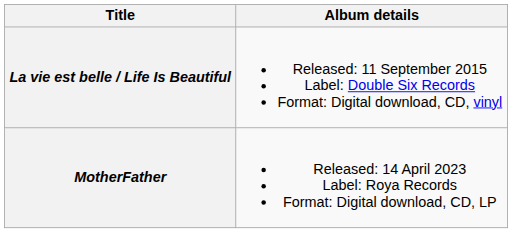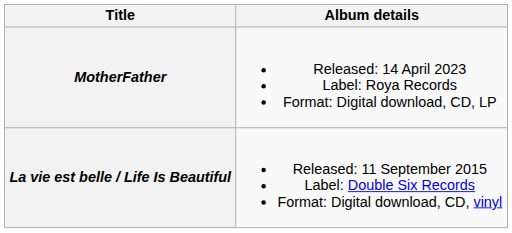rows swapped: La vie est belle / Life Is Beautiful <-> MotherFather
